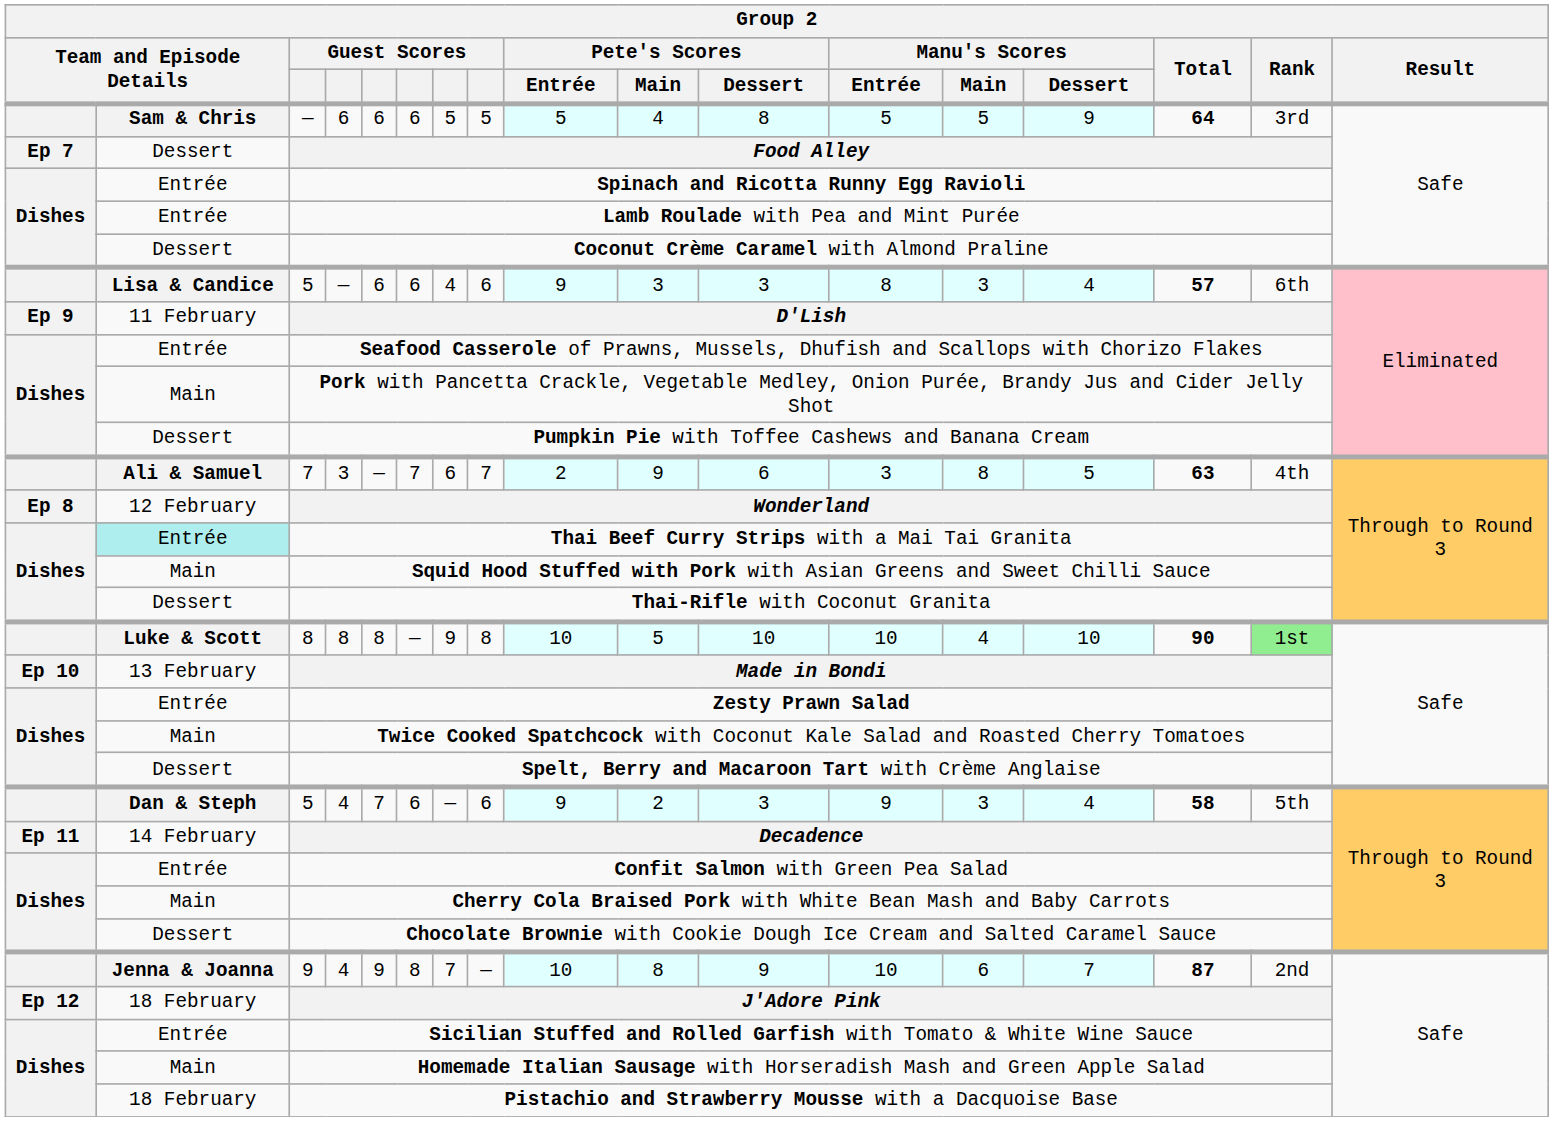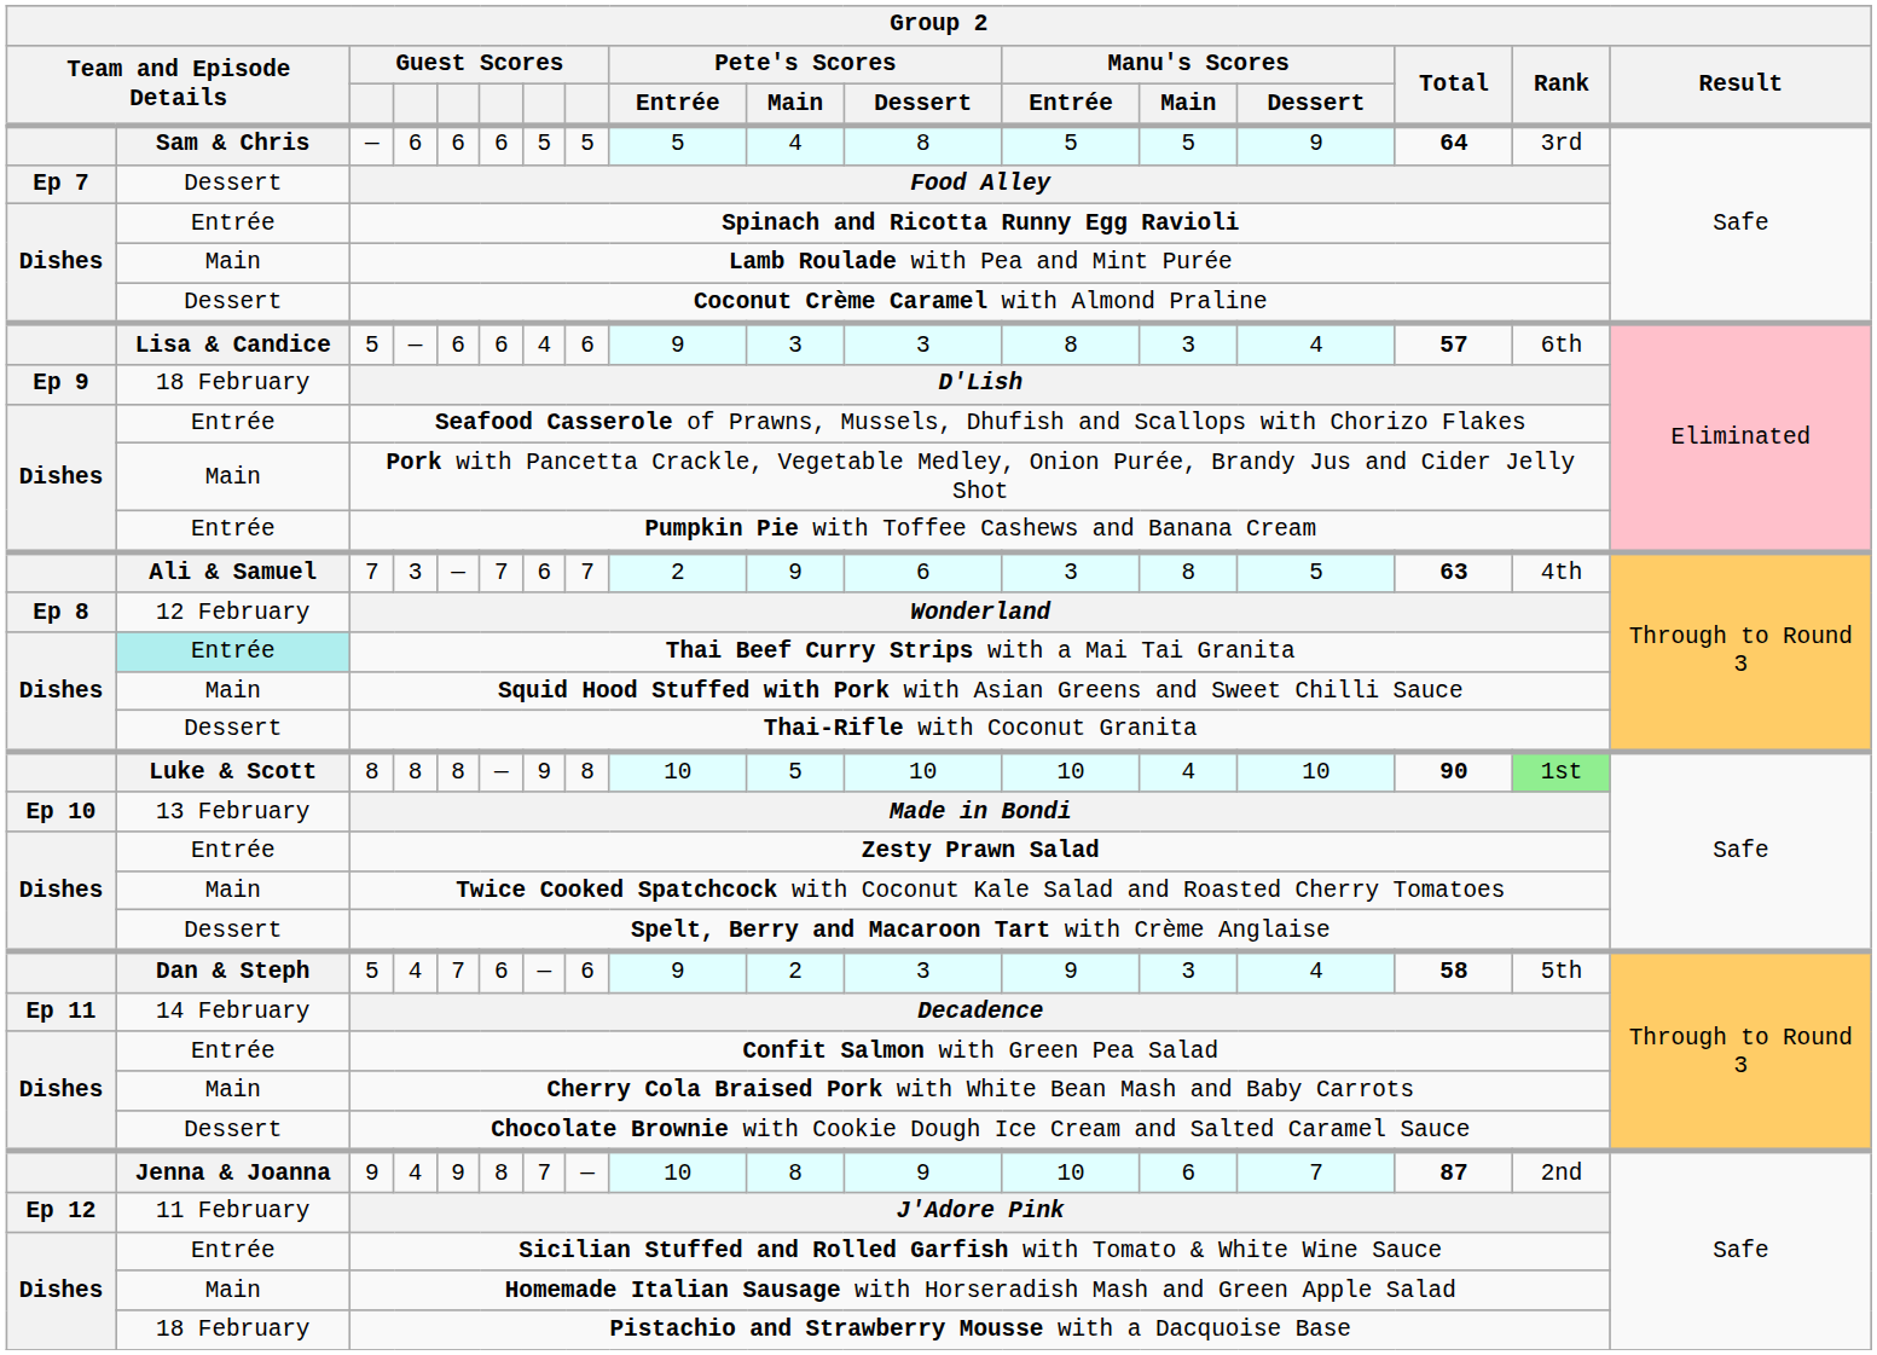Lamb Roulade with Pea and Mint Purée | column 2: Entrée -> Main
D'Lish | column 2: 11 February -> 18 February
Pumpkin Pie with Toffee Cashews and Banana Cream | column 2: Dessert -> Entrée
J'Adore Pink | column 2: 18 February -> 11 February
